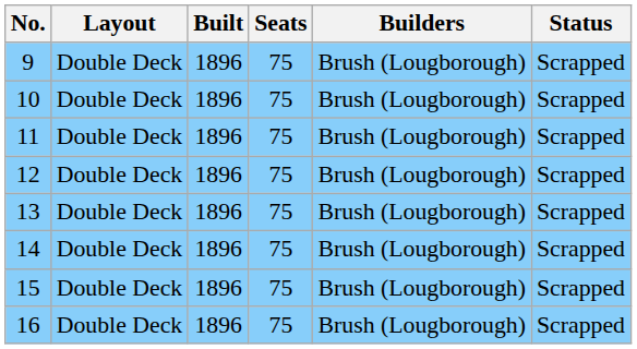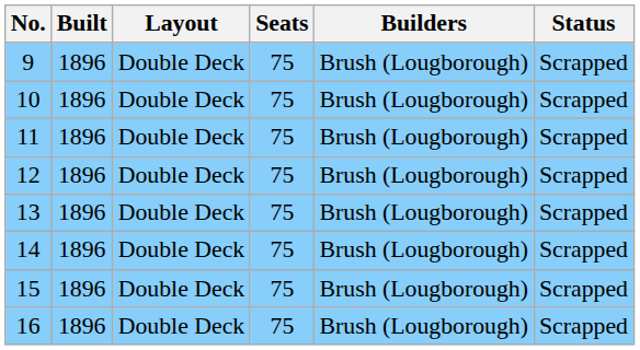columns swapped: Built <-> Layout
